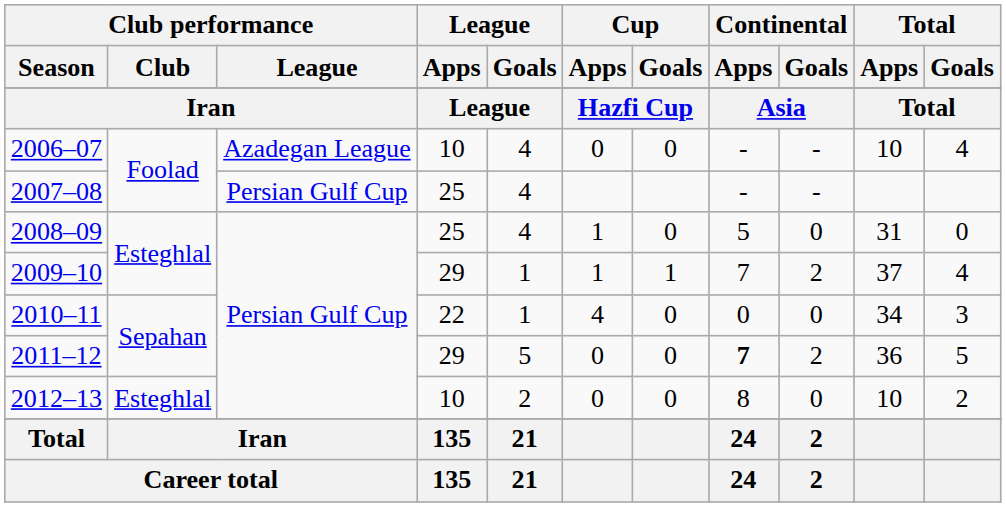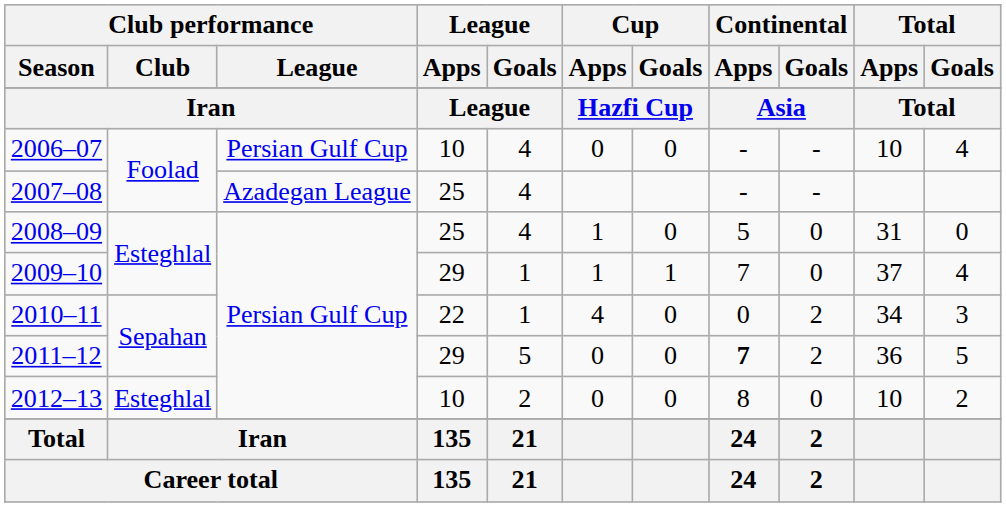2006–07 | Club performance / League: Azadegan League -> Persian Gulf Cup
2007–08 | Club performance / League: Persian Gulf Cup -> Azadegan League
2009–10 | Continental / Goals: 2 -> 0
2010–11 | Continental / Goals: 0 -> 2
